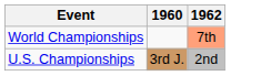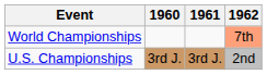+ column: 1961 | 3rd J.
